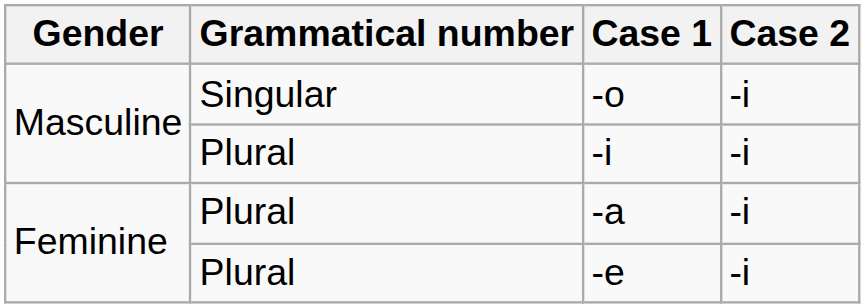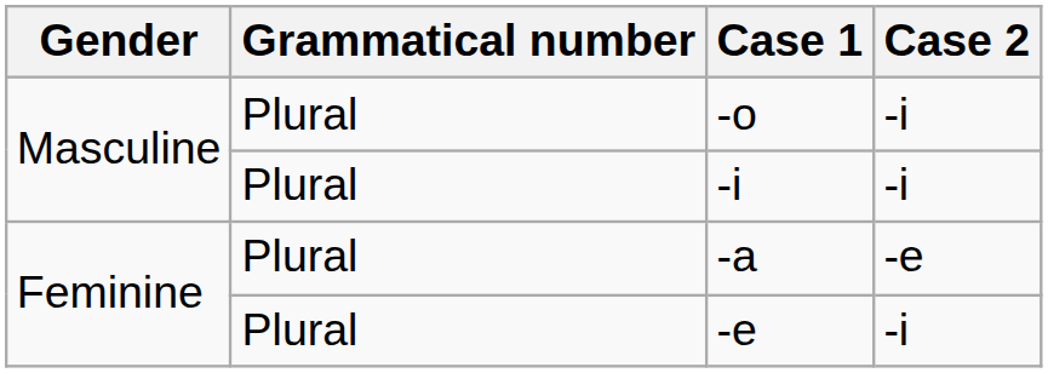-o | Grammatical number: Singular -> Plural
-a | Case 2: -i -> -e
